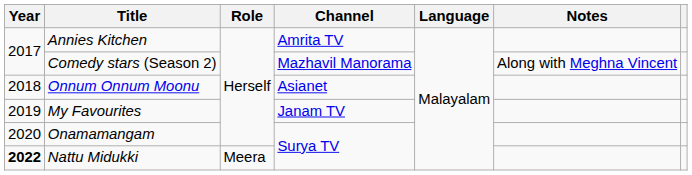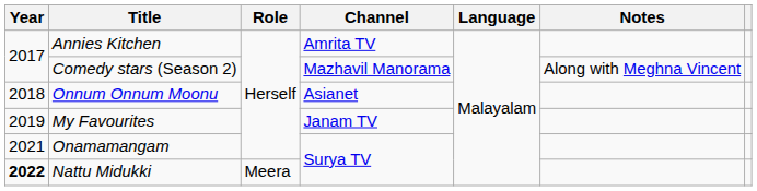Onamamangam | Year: 2020 -> 2021
